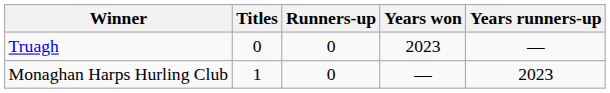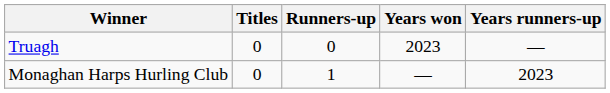Monaghan Harps Hurling Club | Titles: 1 -> 0
Monaghan Harps Hurling Club | Runners-up: 0 -> 1
